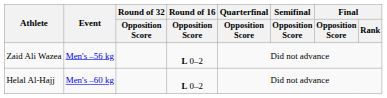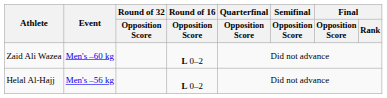Zaid Ali Wazea | Event: Men's –56 kg -> Men's –60 kg
Helal Al-Hajj | Event: Men's –60 kg -> Men's –56 kg
